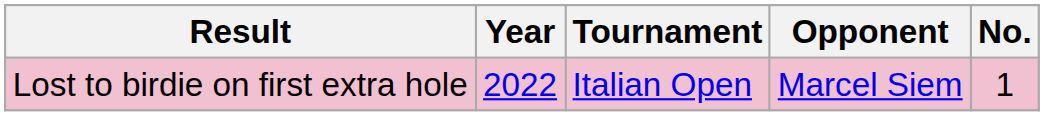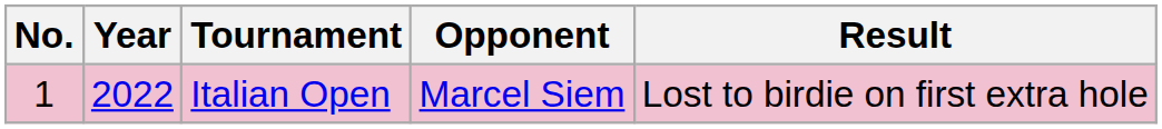columns swapped: No. <-> Result
